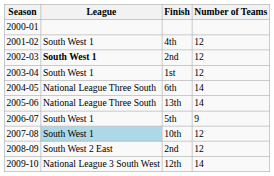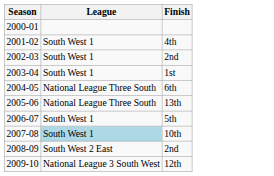- column: Number of Teams | 12 | 12 | 12 | 14 | 14 | 9 | 12 | 12 | 14
2002-03 / 2nd | League: bold -> normal
